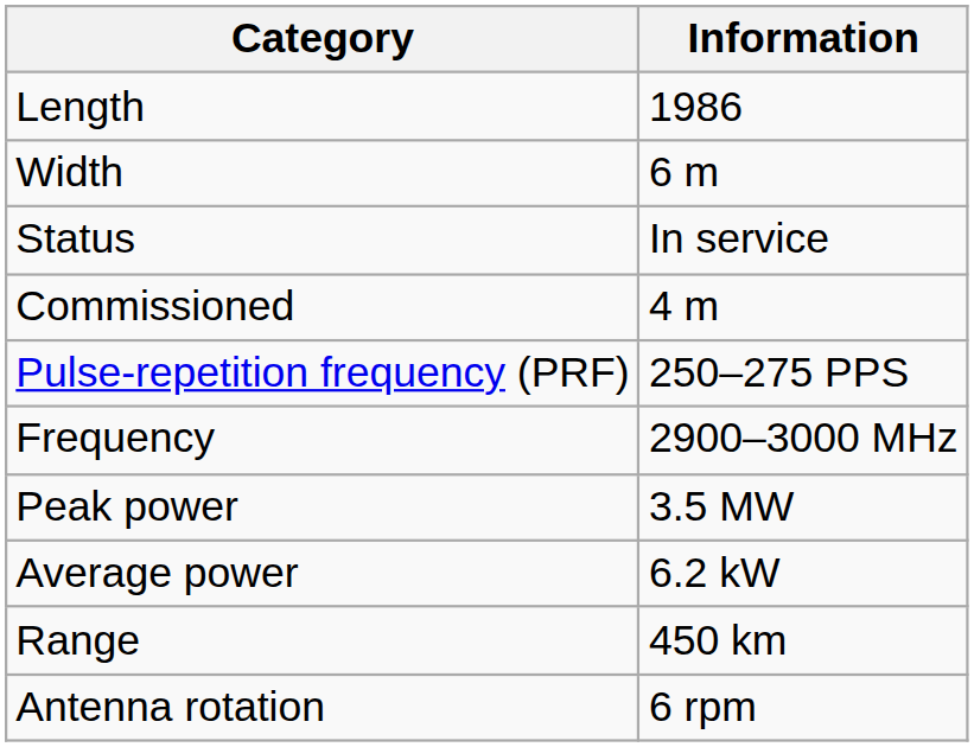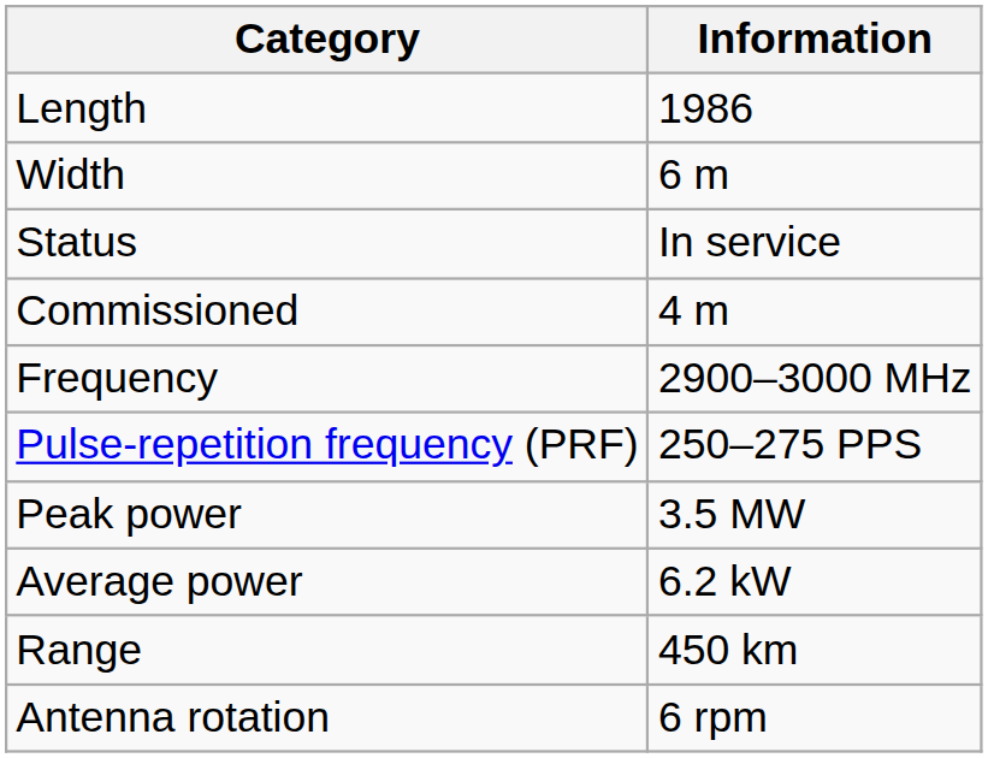rows swapped: Frequency <-> Pulse-repetition frequency (PRF)
